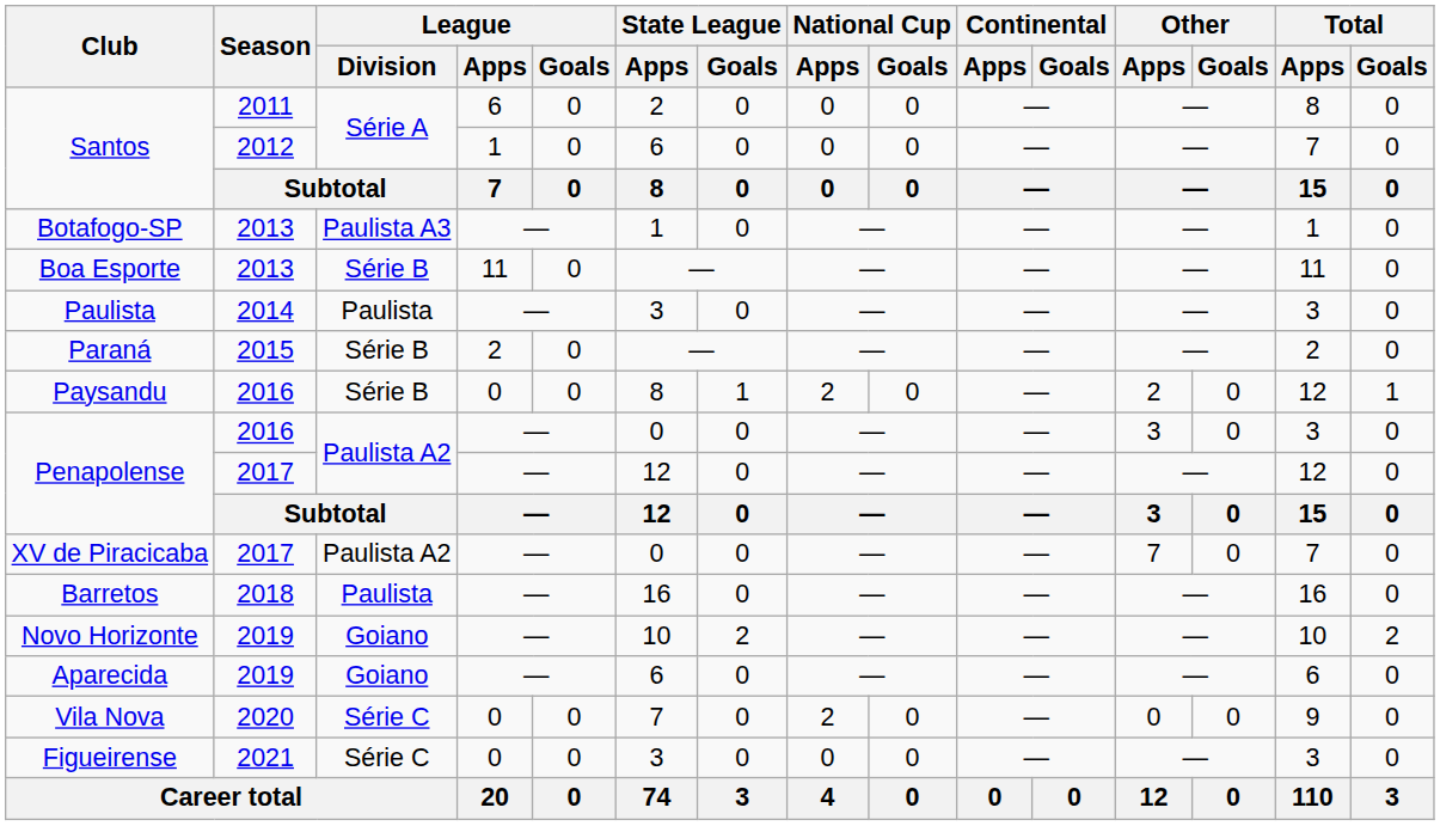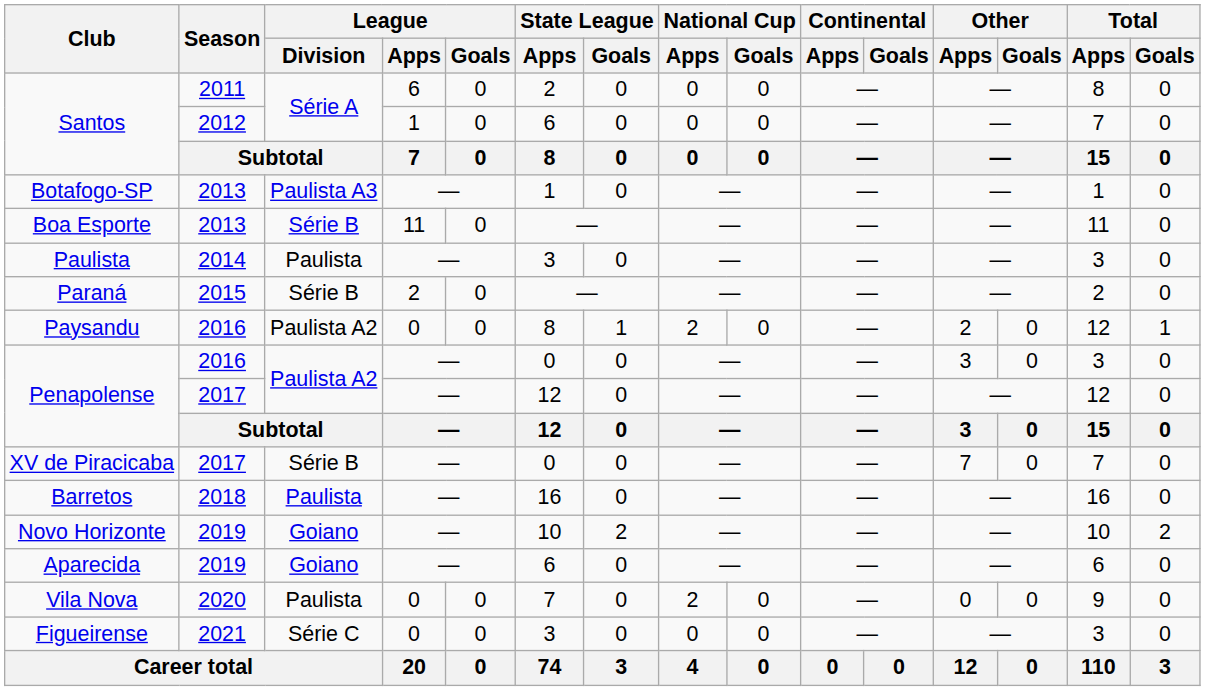Paysandu | League / Division: Série B -> Paulista A2
XV de Piracicaba | League / Division: Paulista A2 -> Série B
Vila Nova | League / Division: Série C -> Paulista
